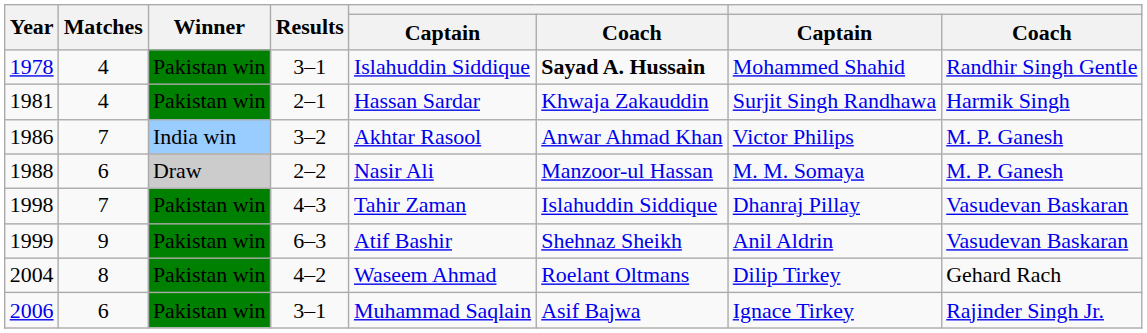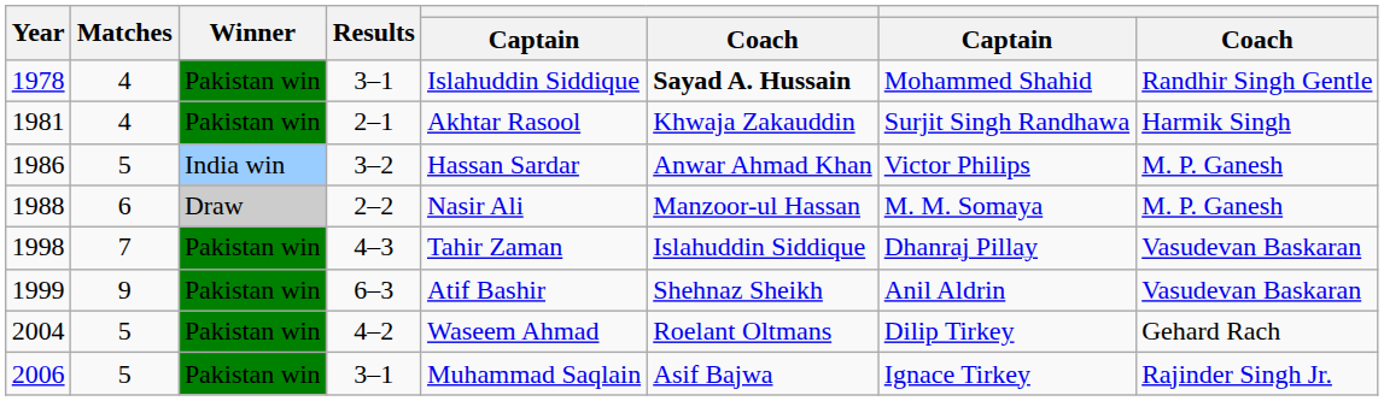1981 | column 5: Hassan Sardar -> Akhtar Rasool
1986 | Matches: 7 -> 5
1986 | column 5: Akhtar Rasool -> Hassan Sardar
2004 | Matches: 8 -> 5
2006 | Matches: 6 -> 5
